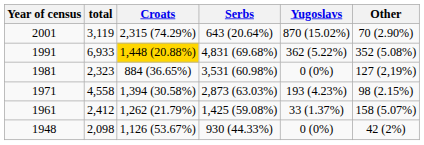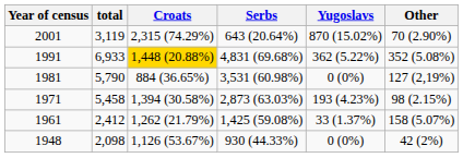1981 | total: 2,323 -> 5,790
1971 | total: 4,558 -> 5,458
